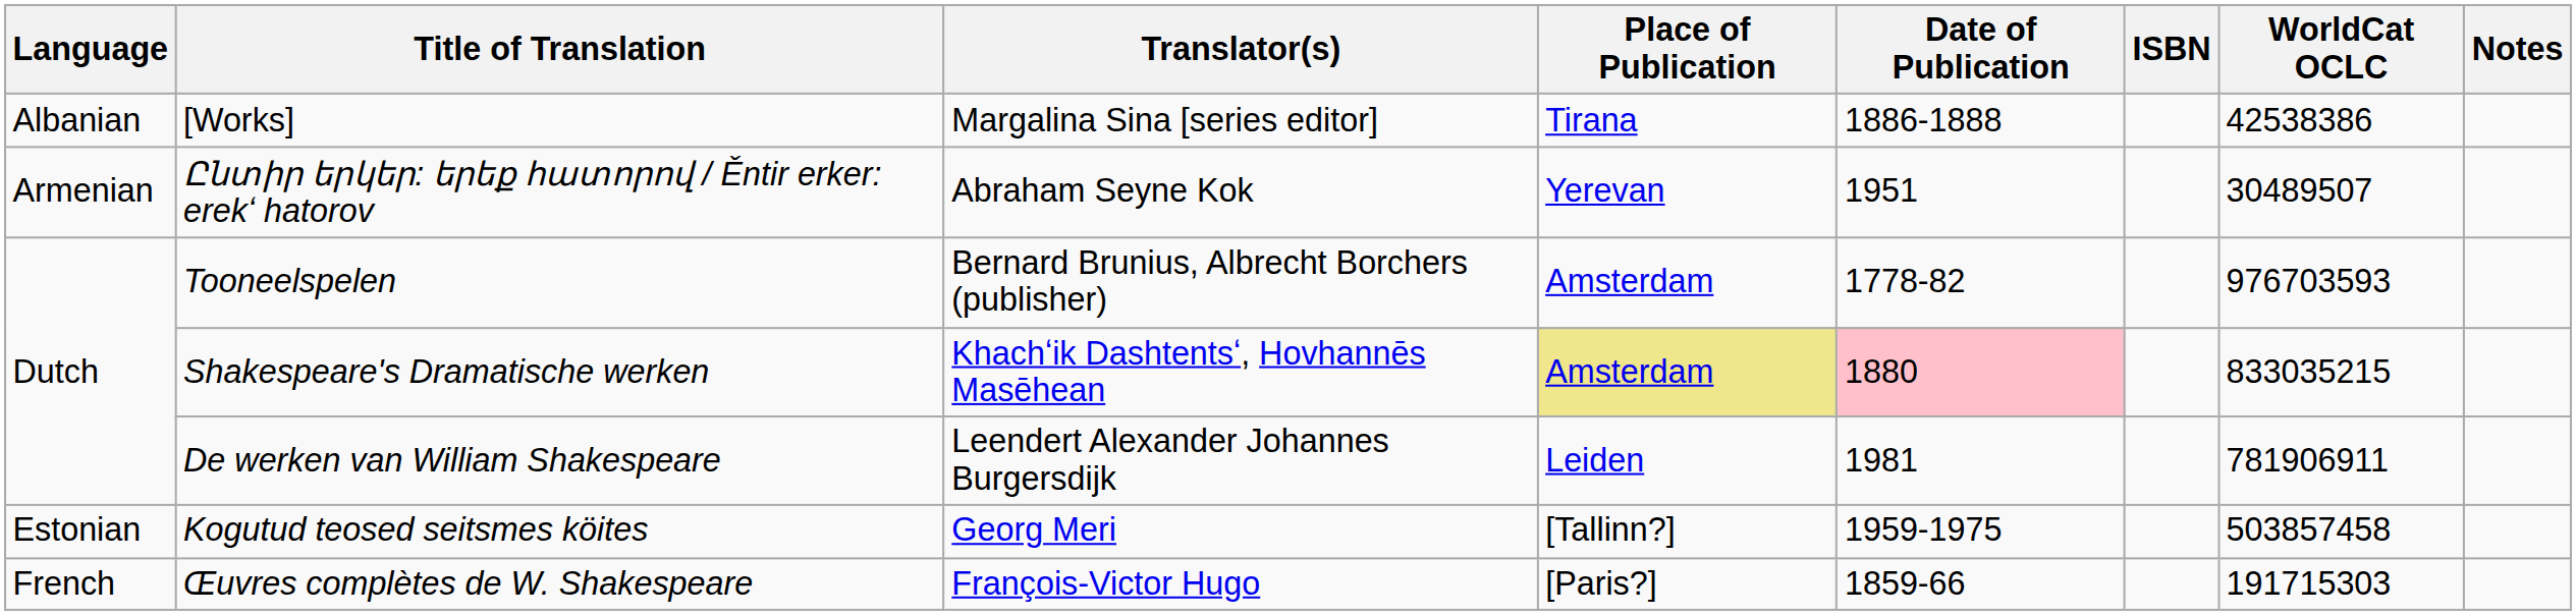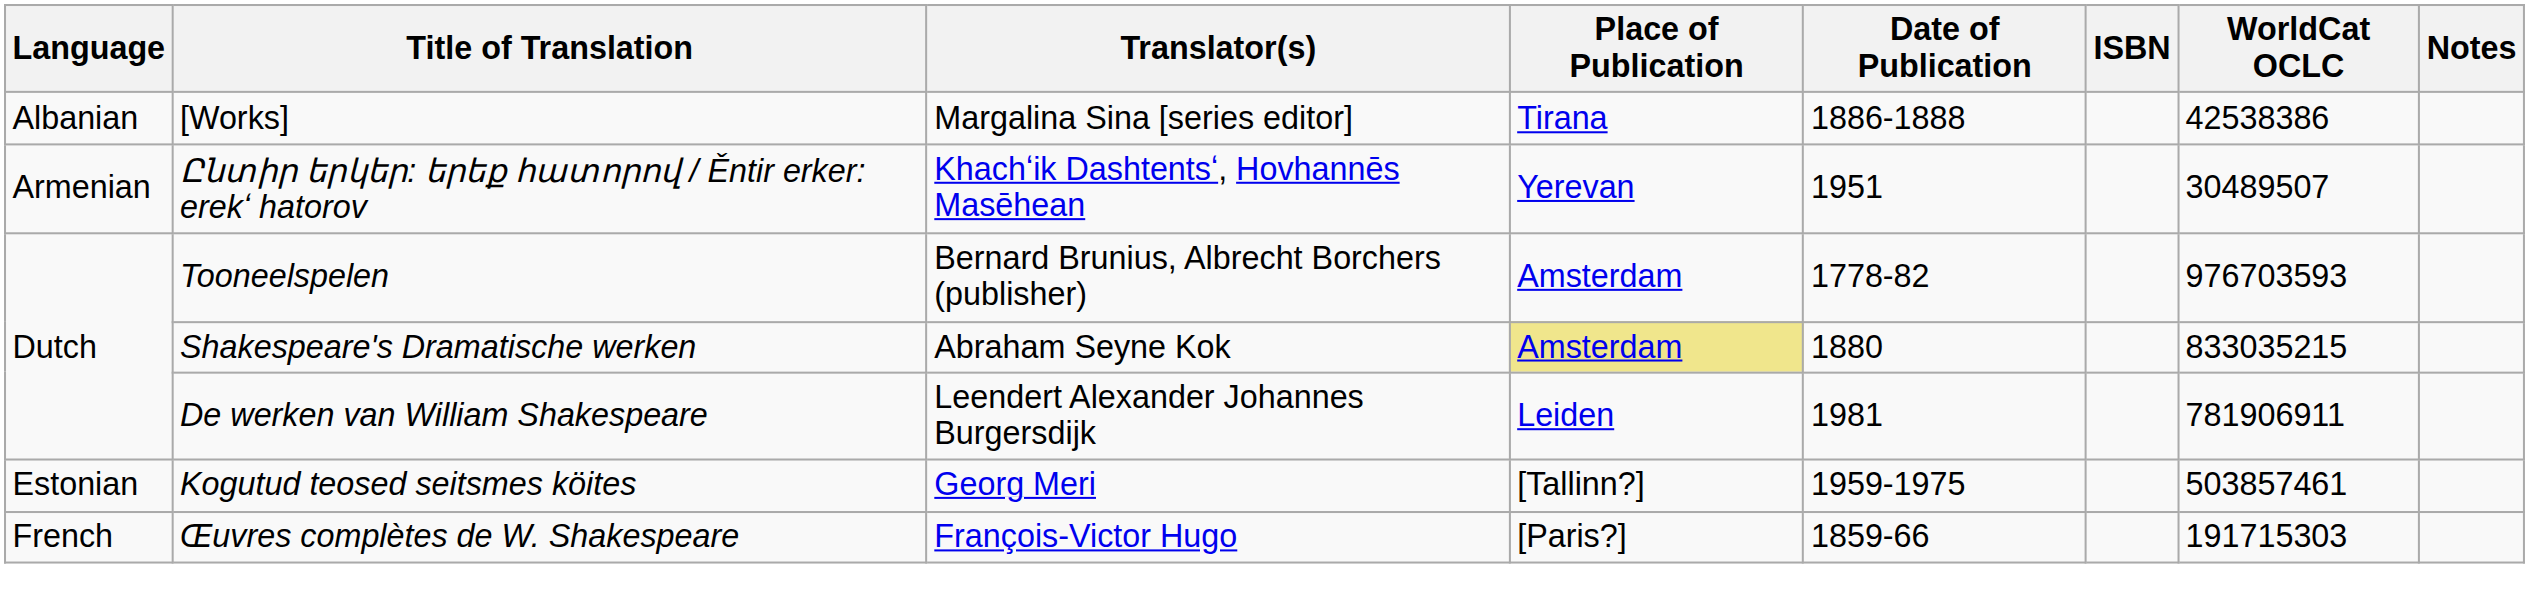Ընտիր երկեր: երեք հատորով / Ěntir erker: erekʻ hatorov | Translator(s): Abraham Seyne Kok -> Khachʻik Dashtentsʻ, Hovhannēs Masēhean
Shakespeare's Dramatische werken | Translator(s): Khachʻik Dashtentsʻ, Hovhannēs Masēhean -> Abraham Seyne Kok
Shakespeare's Dramatische werken | Date of Publication: pink background -> no background
Kogutud teosed seitsmes köites | WorldCat OCLC: 503857458 -> 503857461
